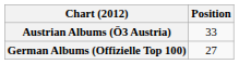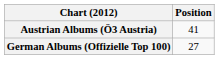Austrian Albums (Ö3 Austria) | Position: 33 -> 41
